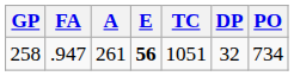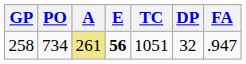columns swapped: PO <-> FA
258 | A: no background -> khaki background
